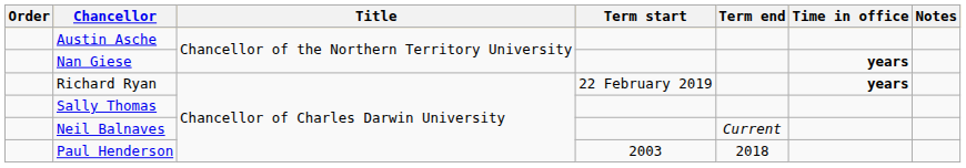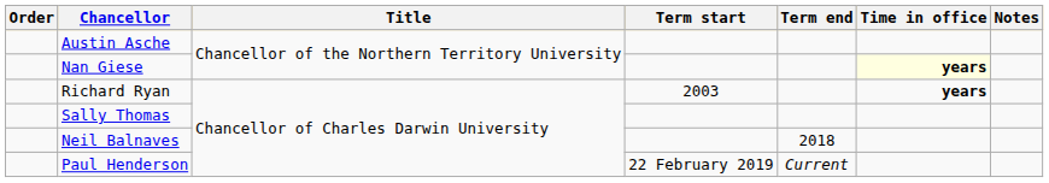Nan Giese | Time in office: no background -> lightyellow background
Richard Ryan | Term start: 22 February 2019 -> 2003
Neil Balnaves | Term end: Current -> 2018
Paul Henderson | Term start: 2003 -> 22 February 2019
Paul Henderson | Term end: 2018 -> Current
